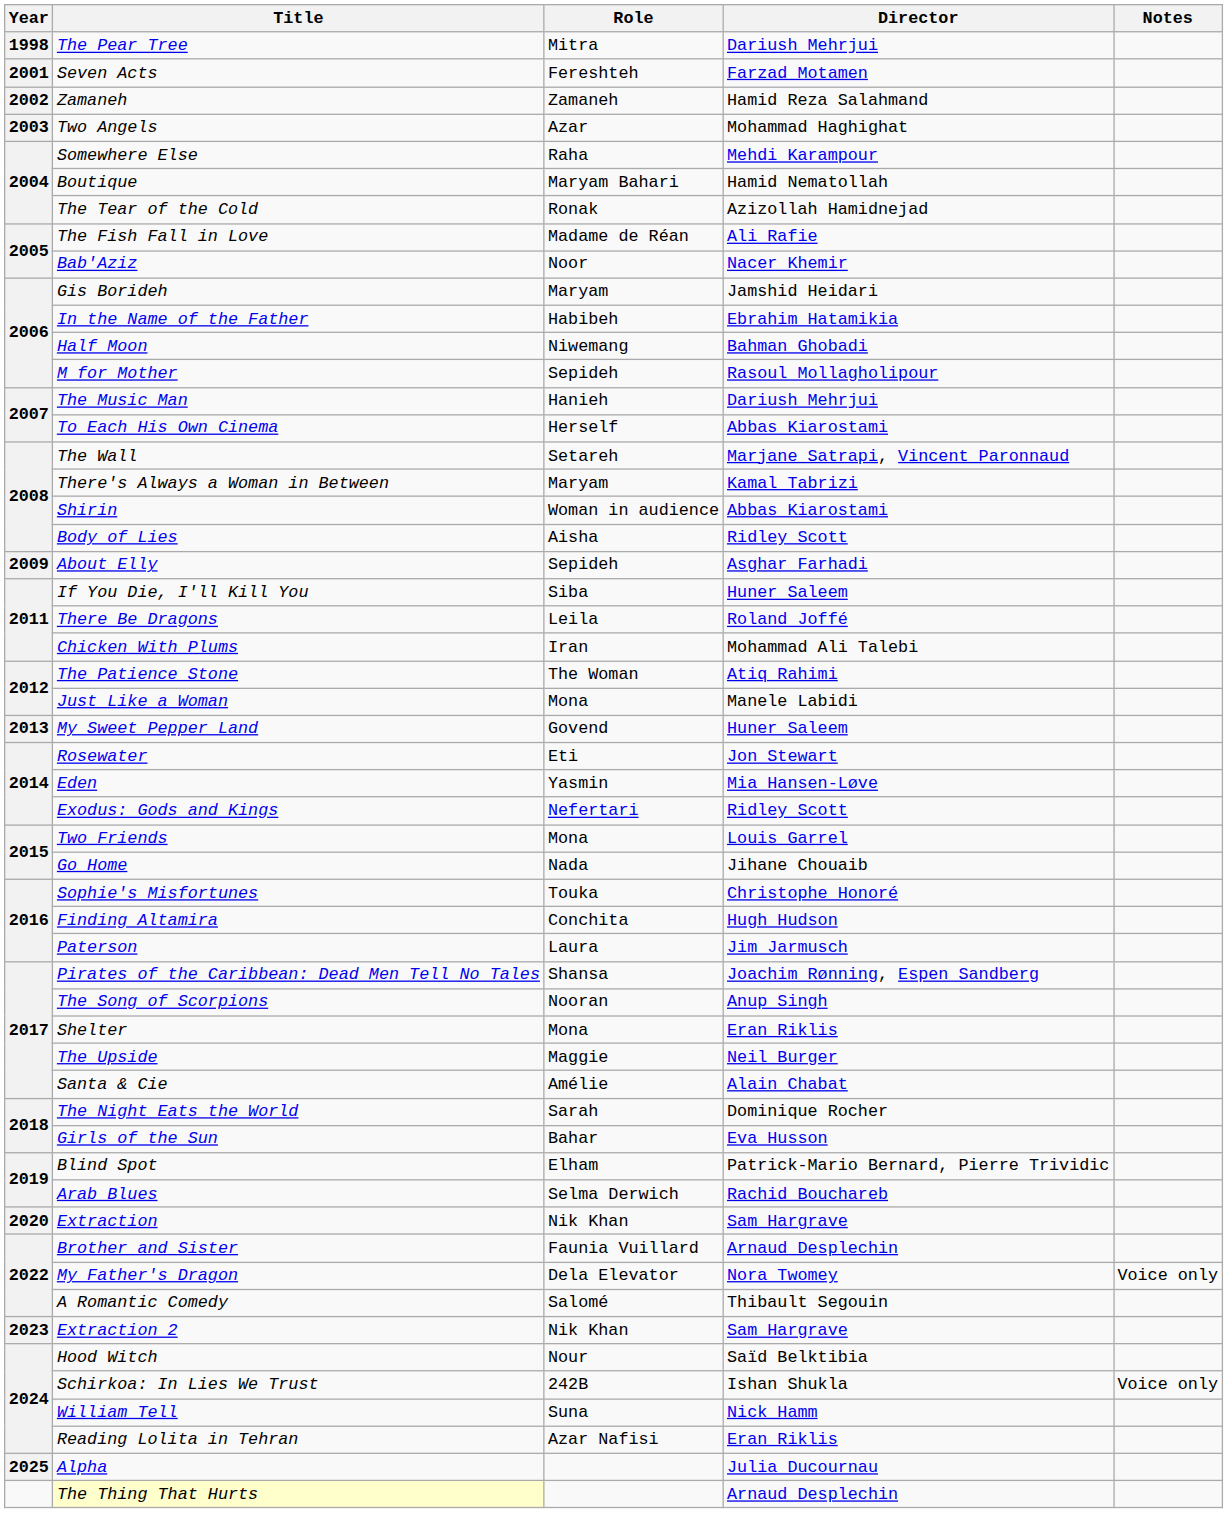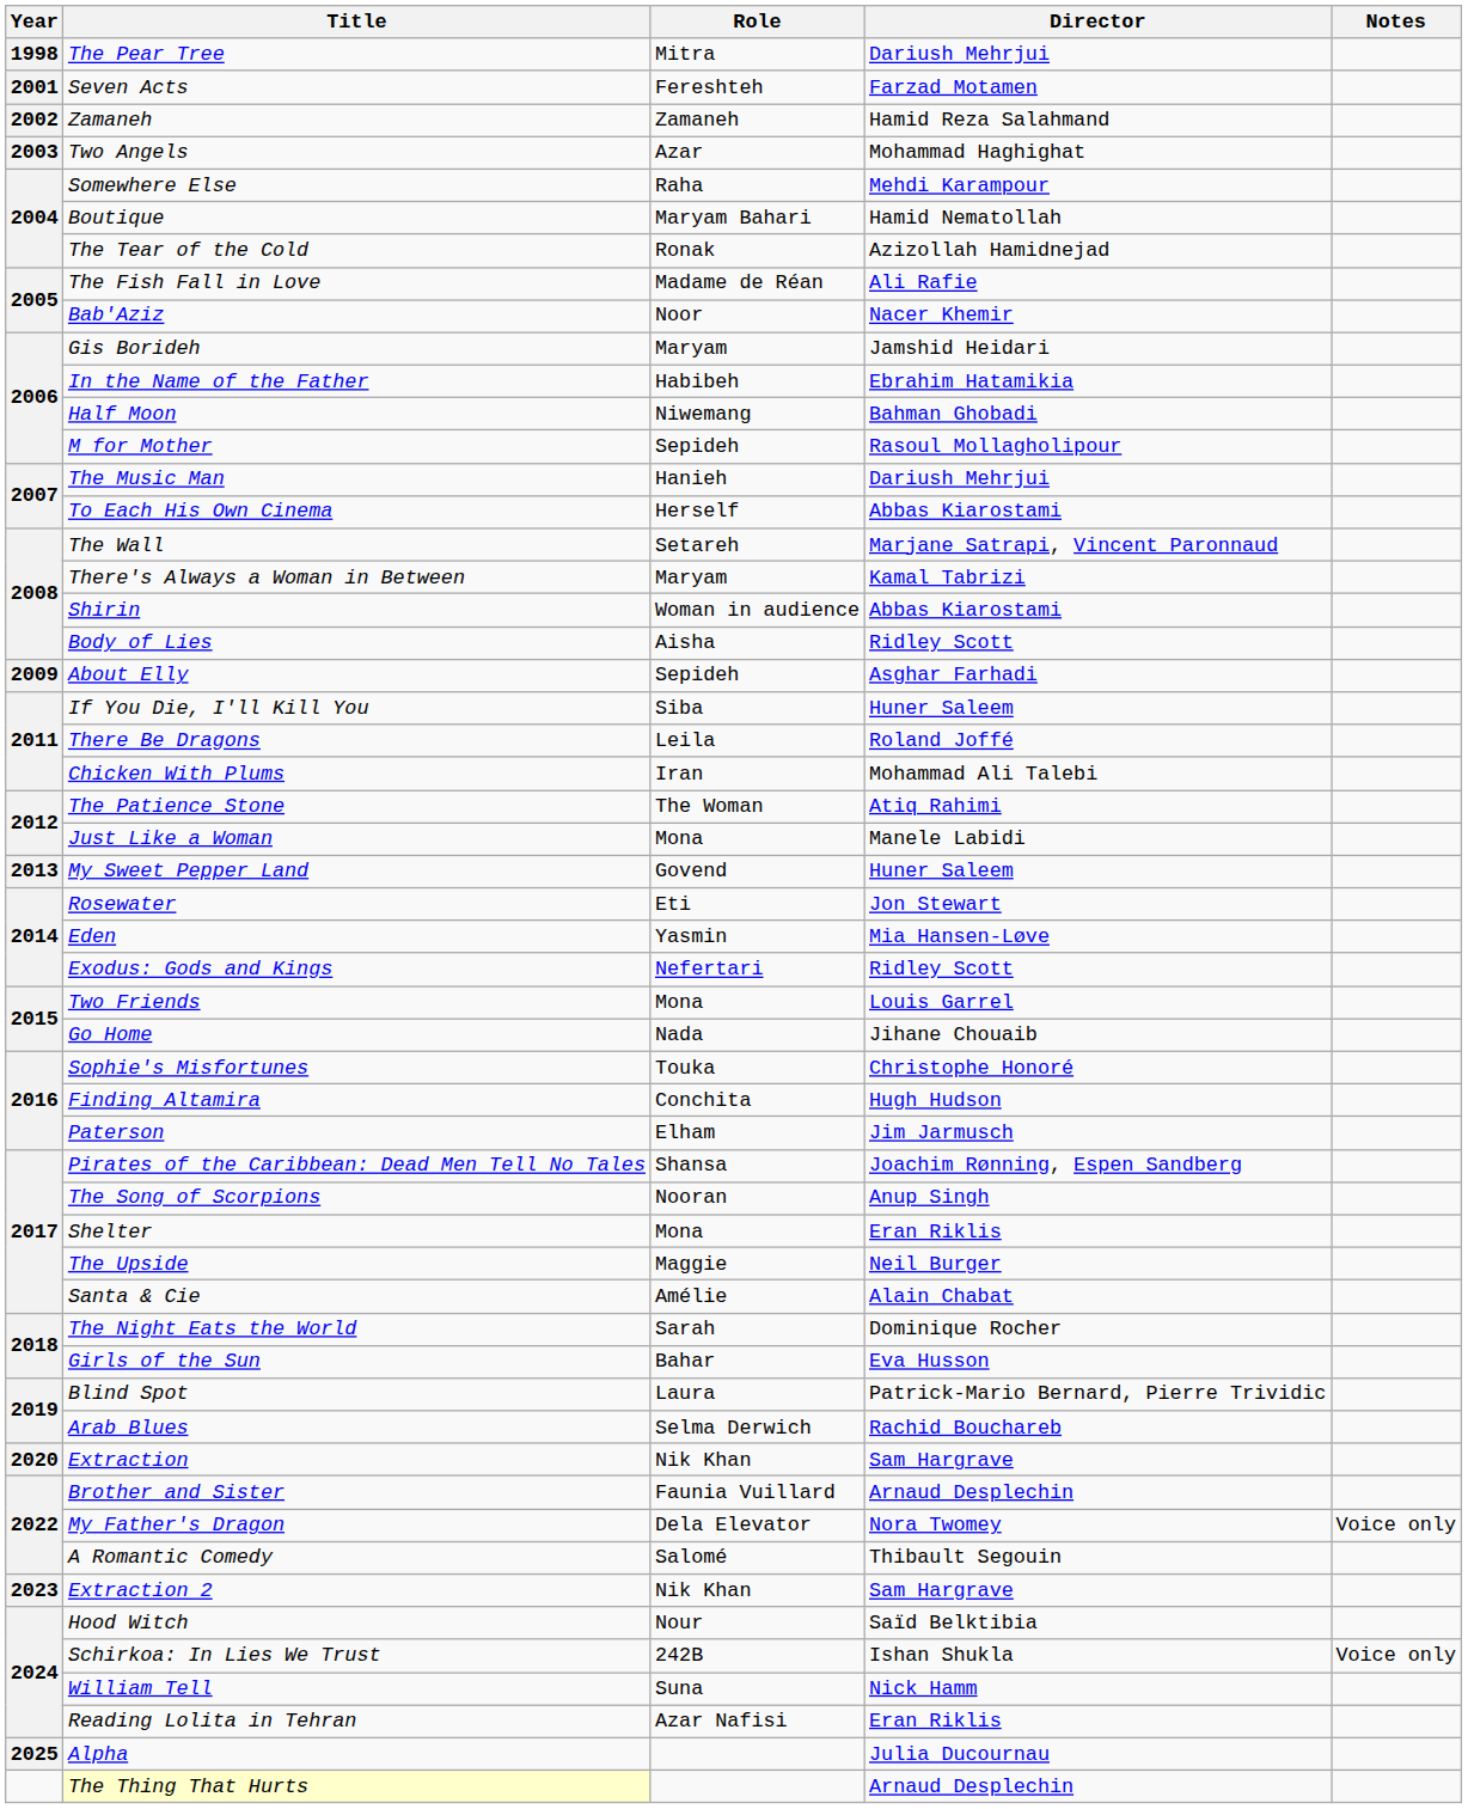Paterson | Role: Laura -> Elham
Blind Spot | Role: Elham -> Laura
